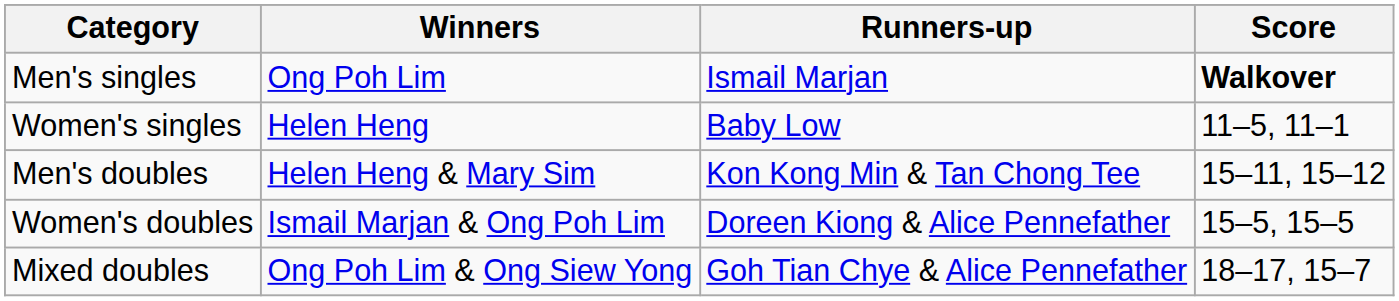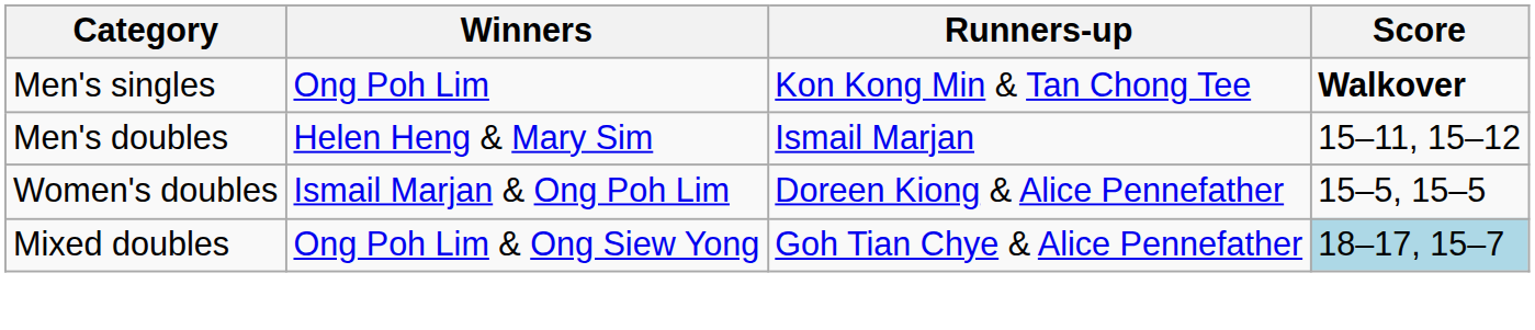Men's singles | Runners-up: Ismail Marjan -> Kon Kong Min & Tan Chong Tee
- row: Women's singles | Helen Heng | Baby Low | 11–5, 11–1
Men's doubles | Runners-up: Kon Kong Min & Tan Chong Tee -> Ismail Marjan
Mixed doubles | Score: no background -> lightblue background
